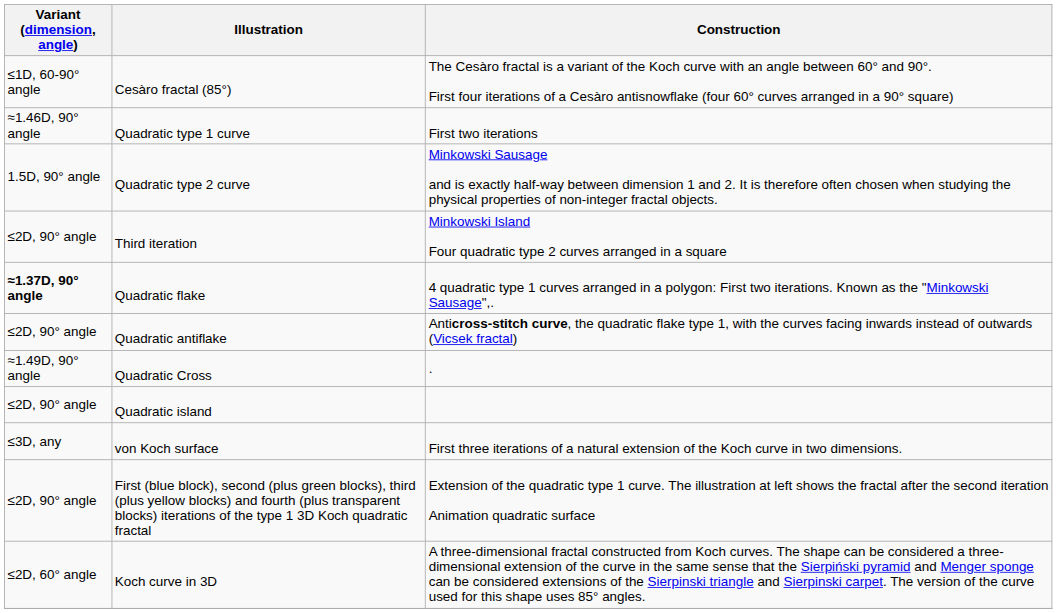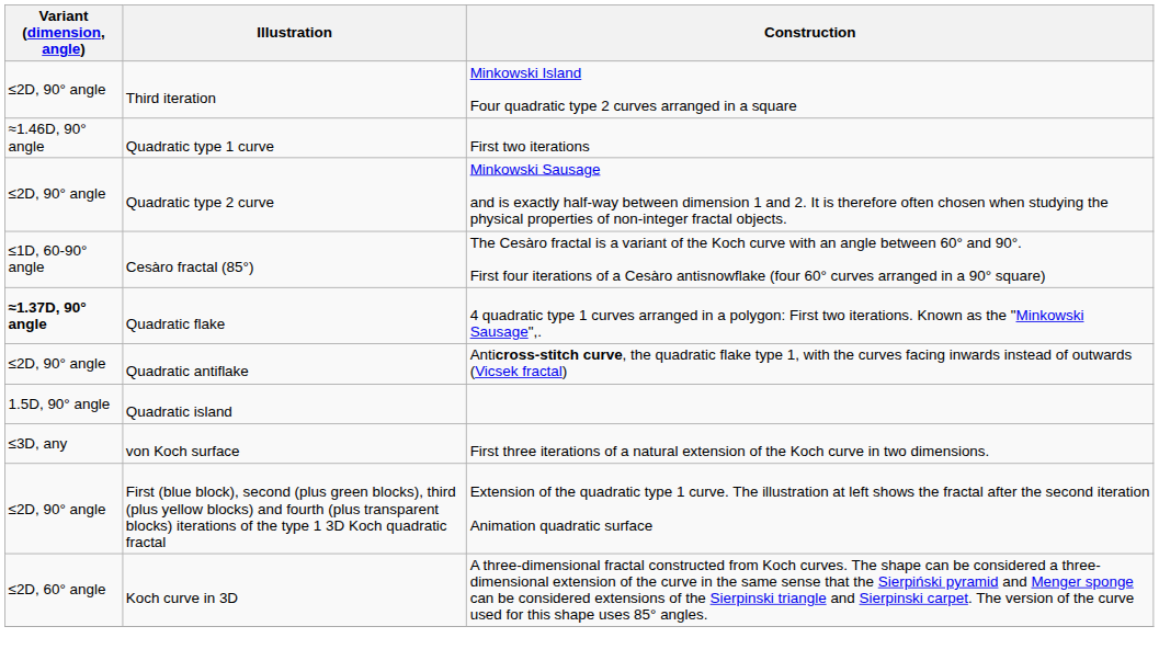rows swapped: Cesàro fractal (85°) <-> Third iteration
Quadratic type 2 curve | Variant (dimension, angle): 1.5D, 90° angle -> ≤2D, 90° angle
- row: ≈1.49D, 90° angle | Quadratic Cross | .
Quadratic island | Variant (dimension, angle): ≤2D, 90° angle -> 1.5D, 90° angle
